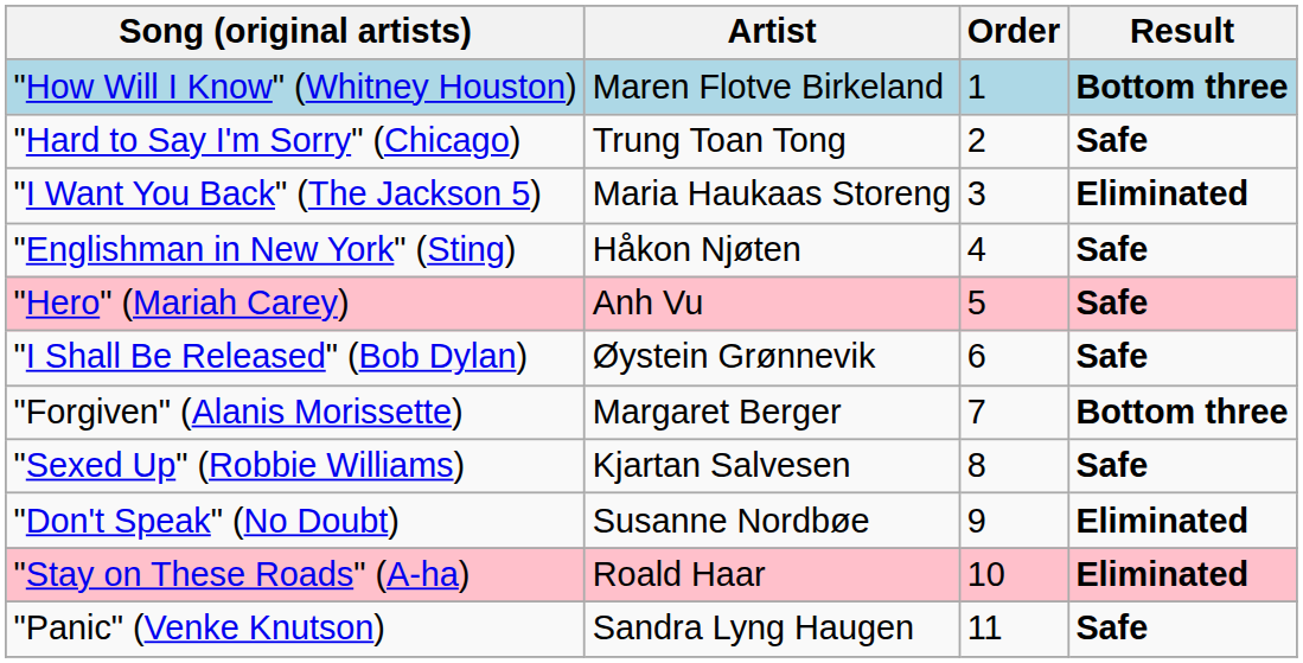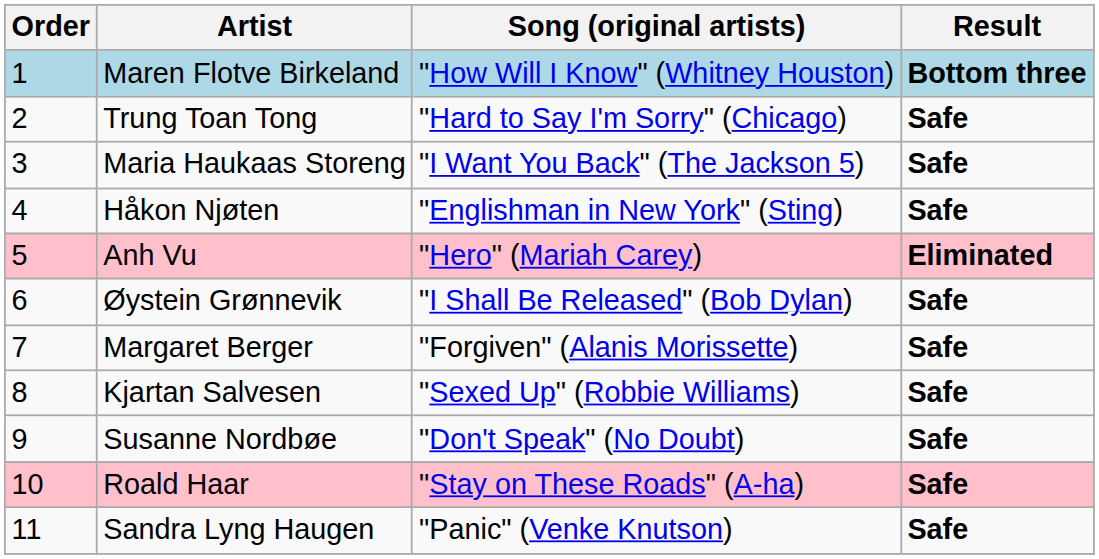columns swapped: Order <-> Song (original artists)
Maria Haukaas Storeng | Result: Eliminated -> Safe
Anh Vu | Result: Safe -> Eliminated
Margaret Berger | Result: Bottom three -> Safe
Susanne Nordbøe | Result: Eliminated -> Safe
Roald Haar | Result: Eliminated -> Safe
